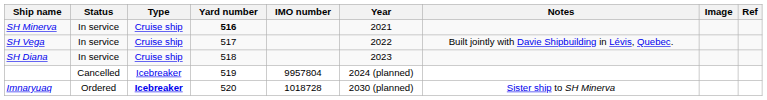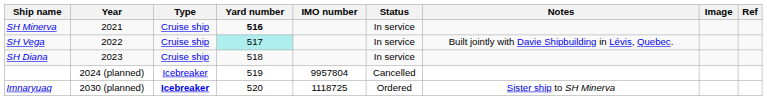columns swapped: Year <-> Status
SH Vega | Yard number: no background -> paleturquoise background
Imnaryuaq | IMO number: 1018728 -> 1118725
